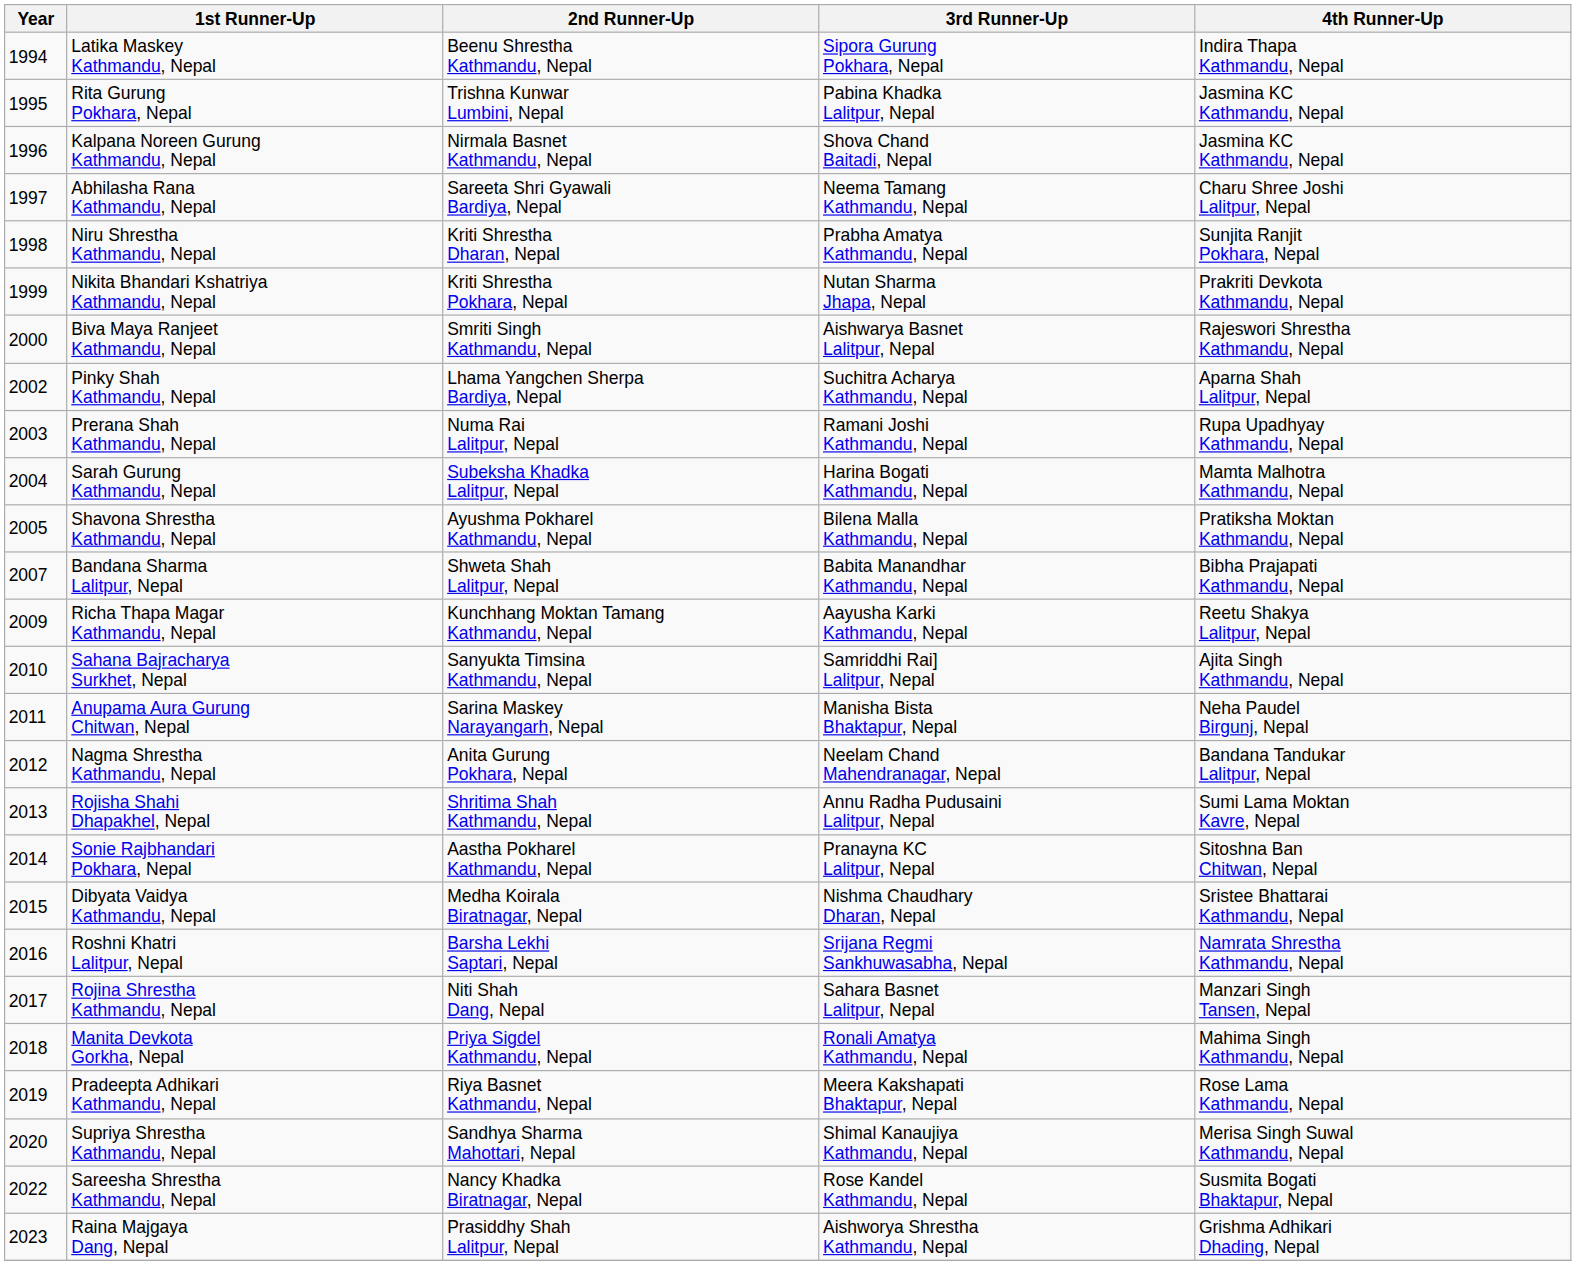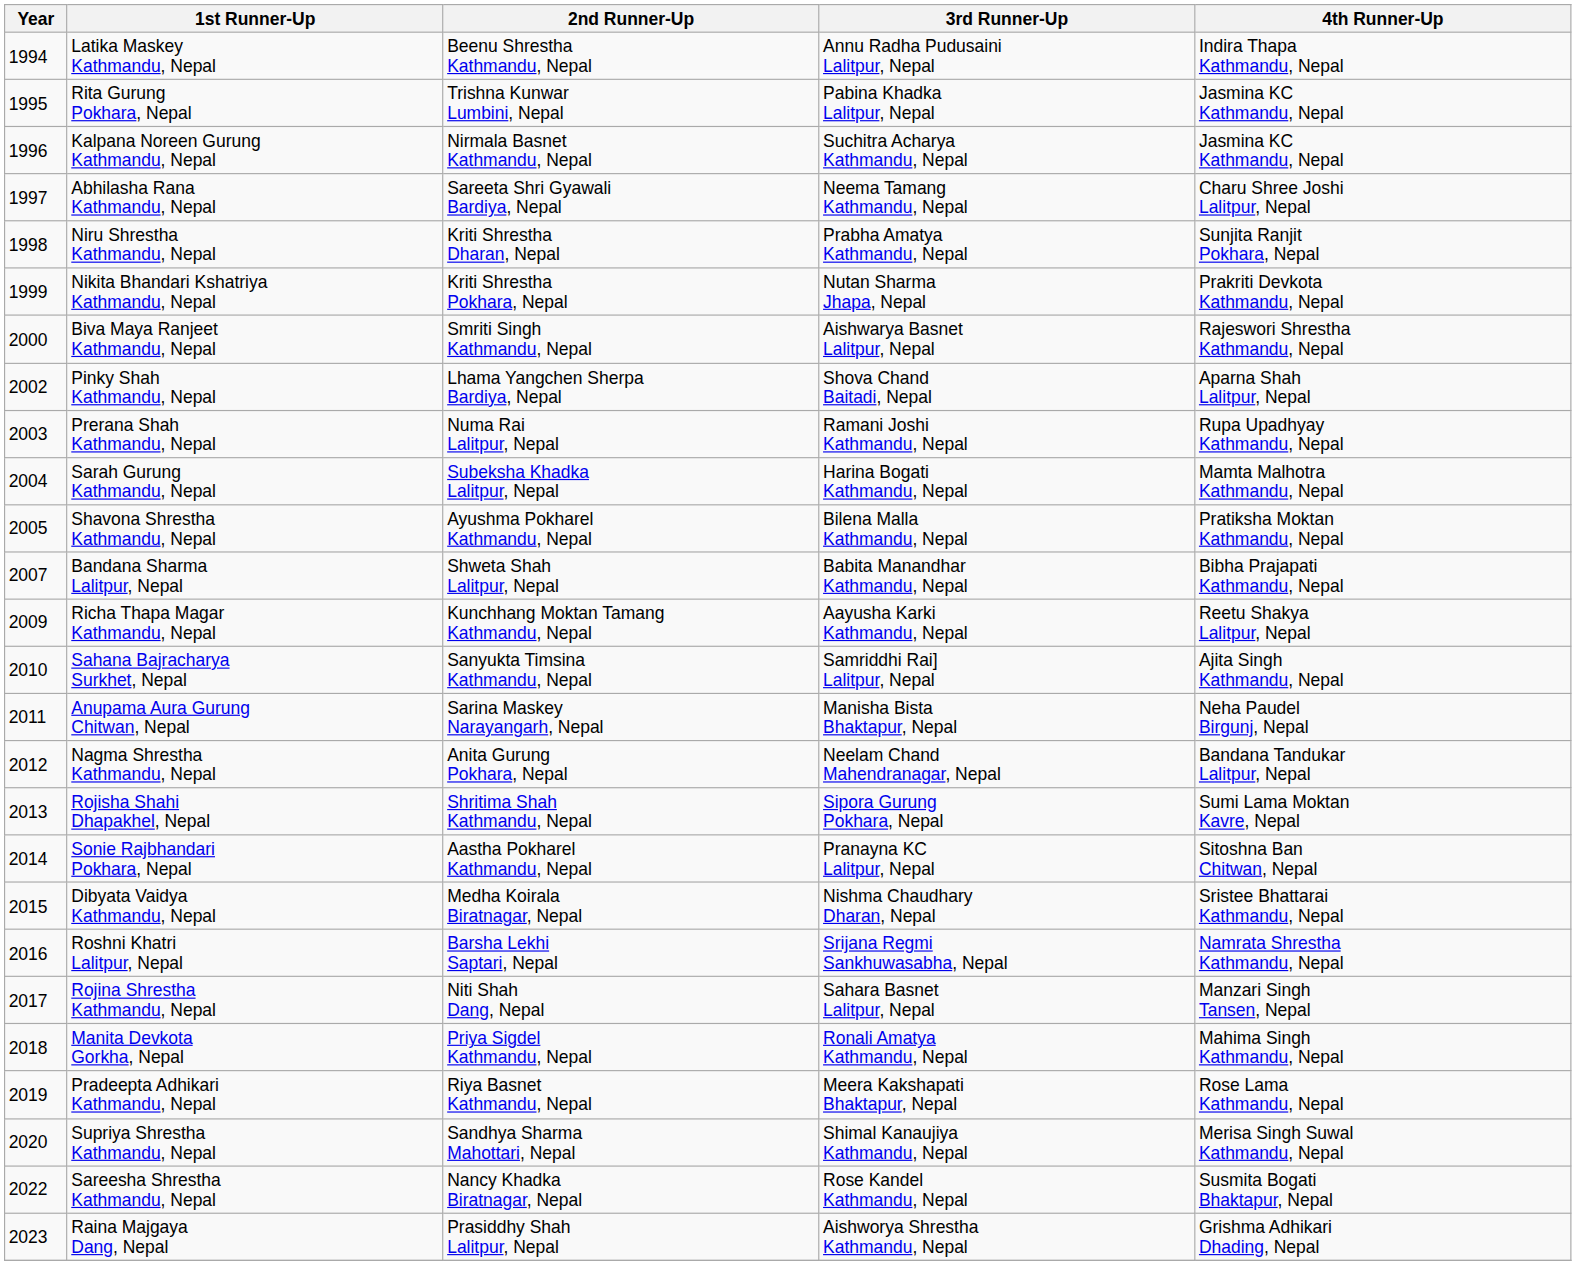Latika Maskey Kathmandu, Nepal | 3rd Runner-Up: Sipora Gurung Pokhara, Nepal -> Annu Radha Pudusaini Lalitpur, Nepal
Kalpana Noreen Gurung Kathmandu, Nepal | 3rd Runner-Up: Shova Chand Baitadi, Nepal -> Suchitra Acharya Kathmandu, Nepal
Pinky Shah Kathmandu, Nepal | 3rd Runner-Up: Suchitra Acharya Kathmandu, Nepal -> Shova Chand Baitadi, Nepal
Rojisha Shahi Dhapakhel, Nepal | 3rd Runner-Up: Annu Radha Pudusaini Lalitpur, Nepal -> Sipora Gurung Pokhara, Nepal
